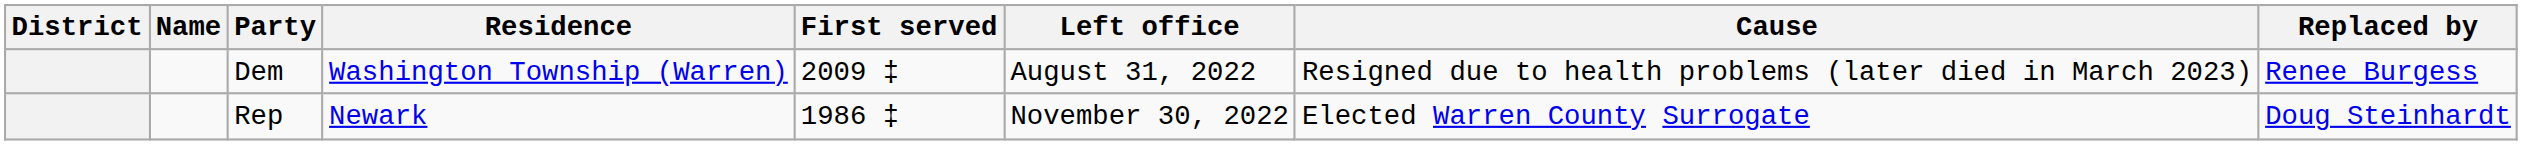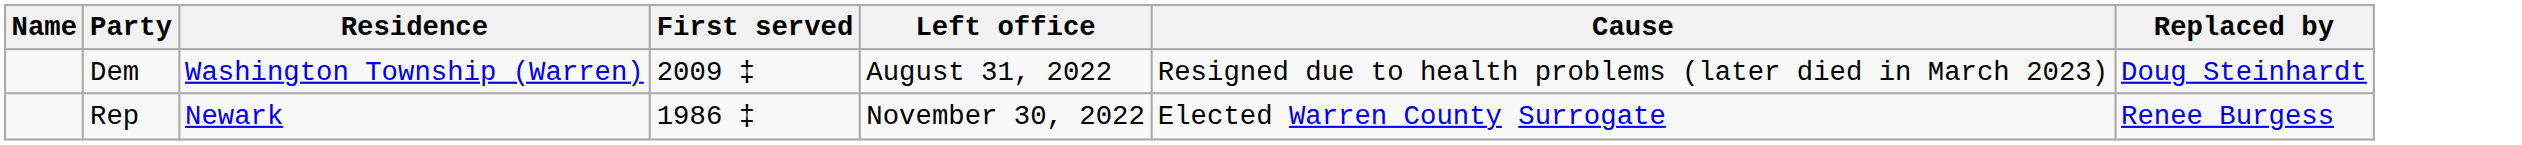- column: District
Dem | Replaced by: Renee Burgess -> Doug Steinhardt
Rep | Replaced by: Doug Steinhardt -> Renee Burgess
